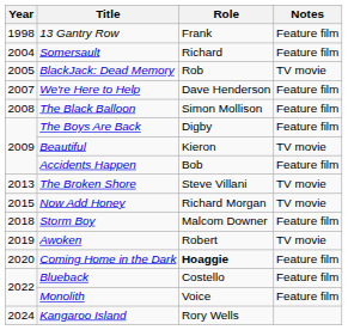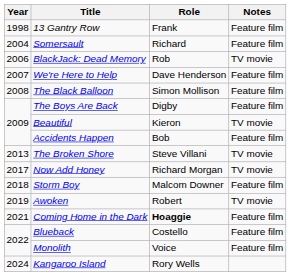BlackJack: Dead Memory | Year: 2005 -> 2006
Now Add Honey | Year: 2015 -> 2017
Coming Home in the Dark | Year: 2020 -> 2021
